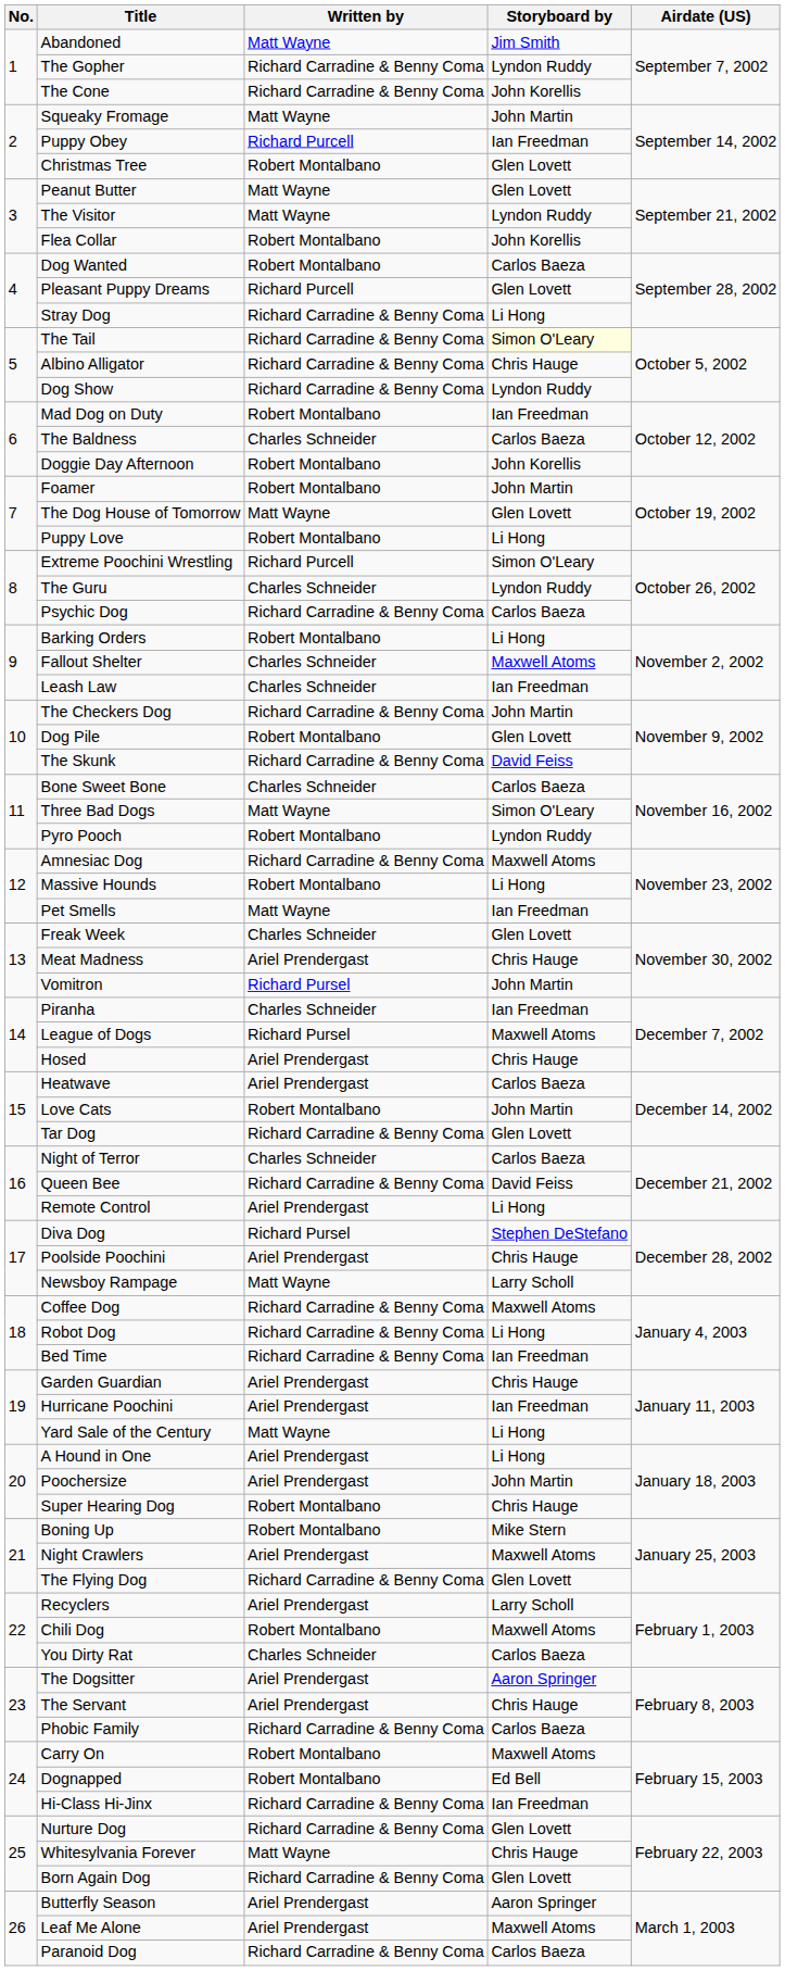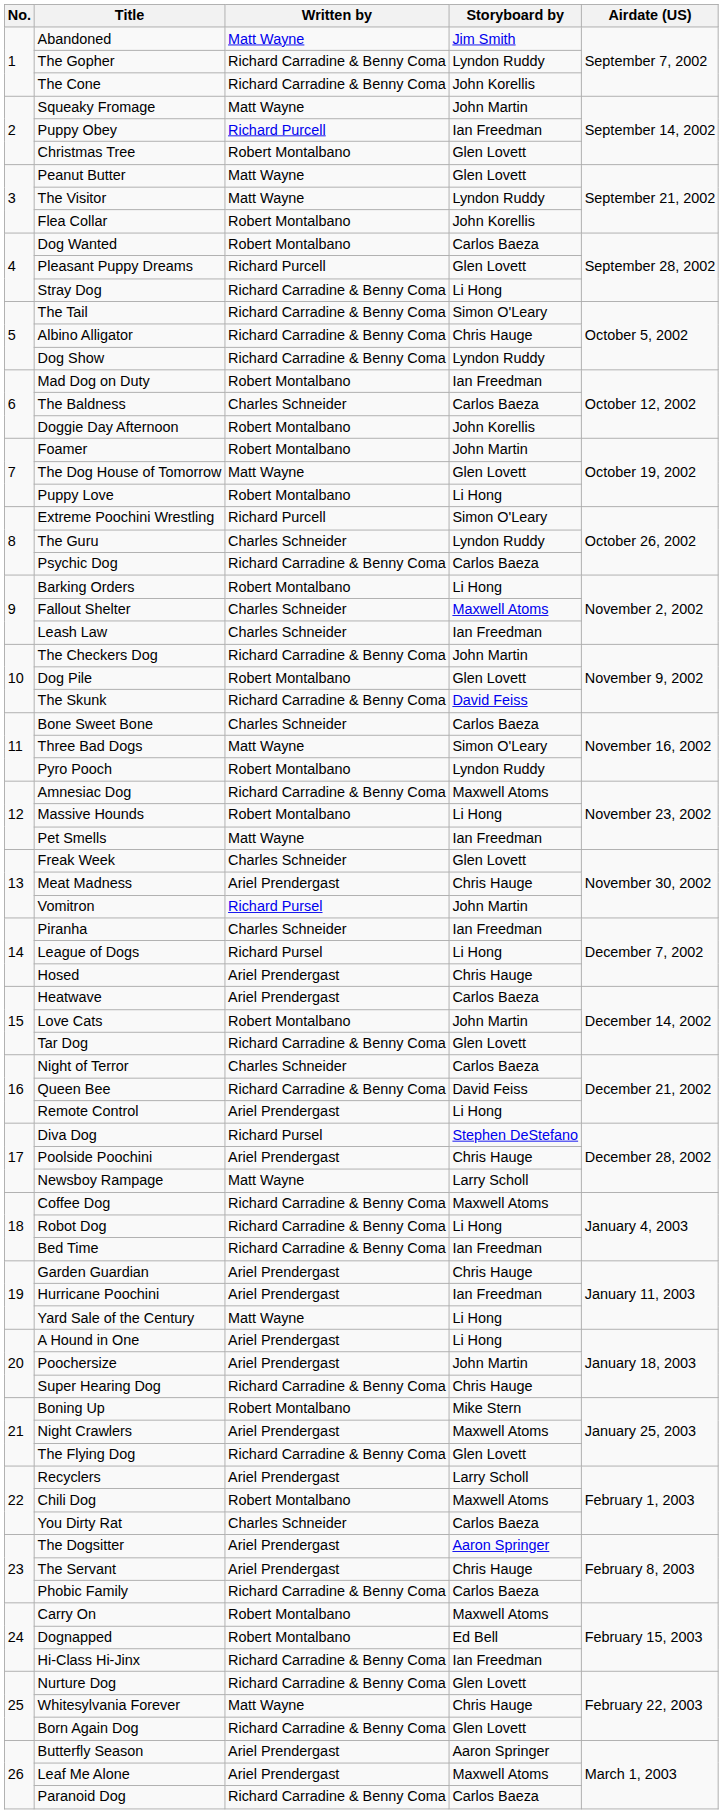The Tail | Storyboard by: lightyellow background -> no background
League of Dogs | Storyboard by: Maxwell Atoms -> Li Hong
Super Hearing Dog | Written by: Robert Montalbano -> Richard Carradine & Benny Coma
